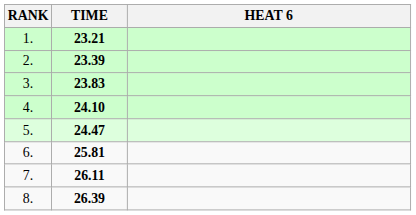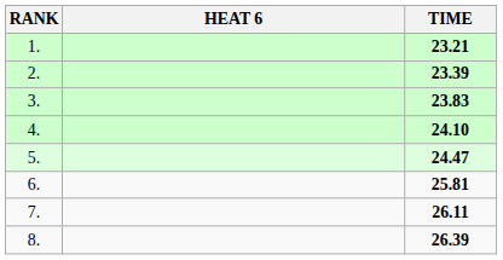columns swapped: HEAT 6 <-> TIME
